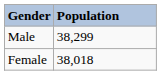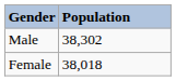Male | Population: 38,299 -> 38,302
